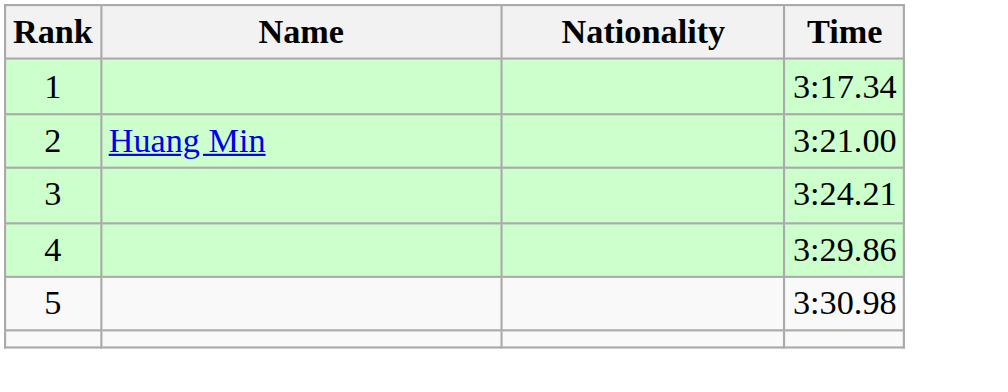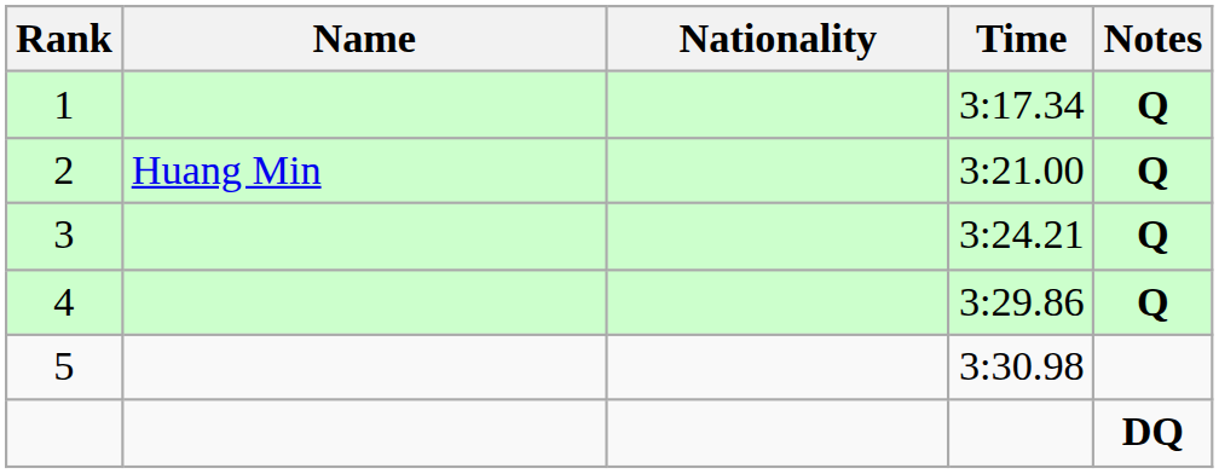+ column: Notes | Q | Q | Q | Q | DQ
